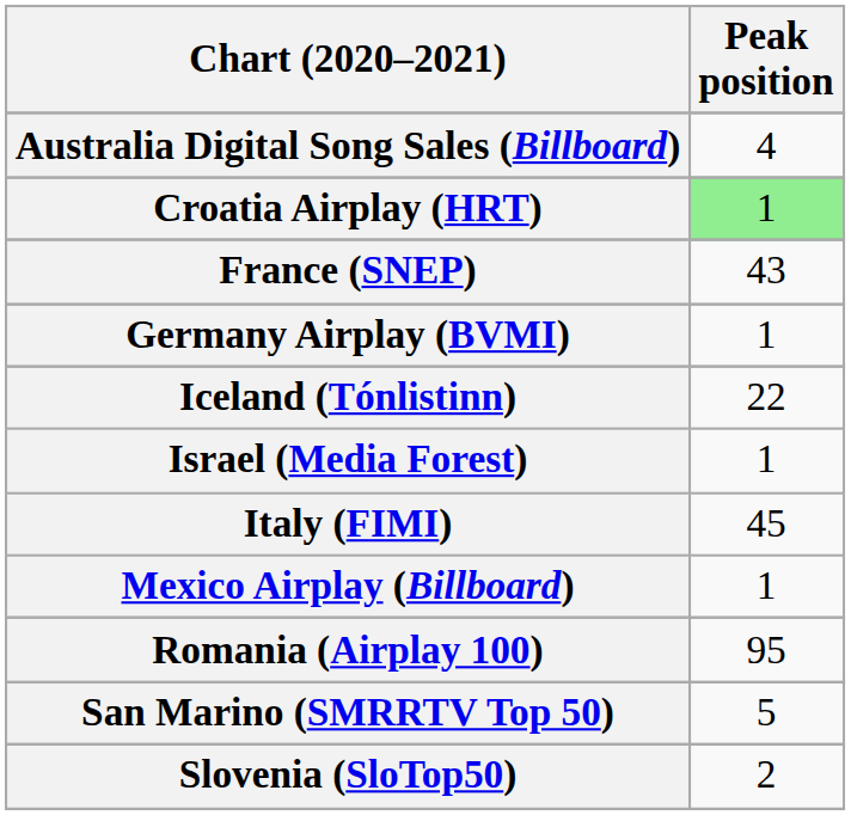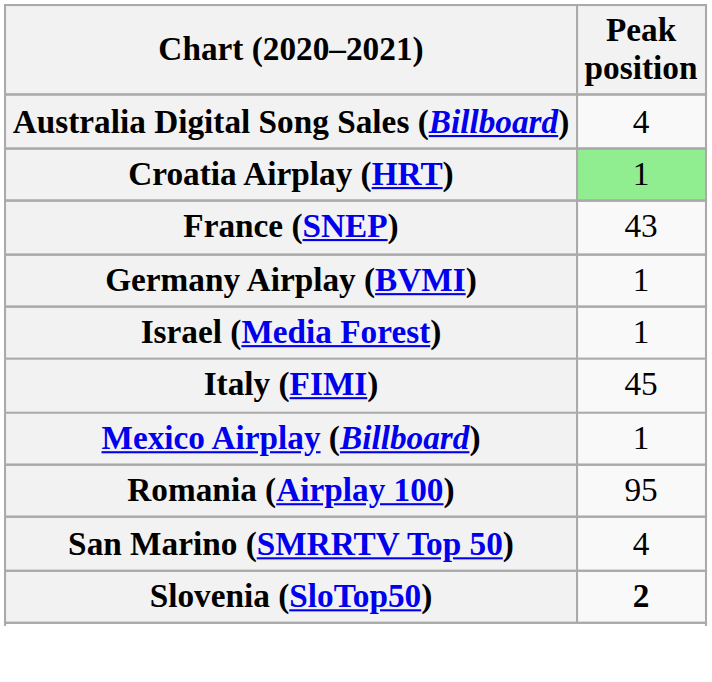- row: Iceland (Tónlistinn) | 22
San Marino (SMRRTV Top 50) | Peak position: 5 -> 4
Slovenia (SloTop50) | Peak position: normal -> bold
